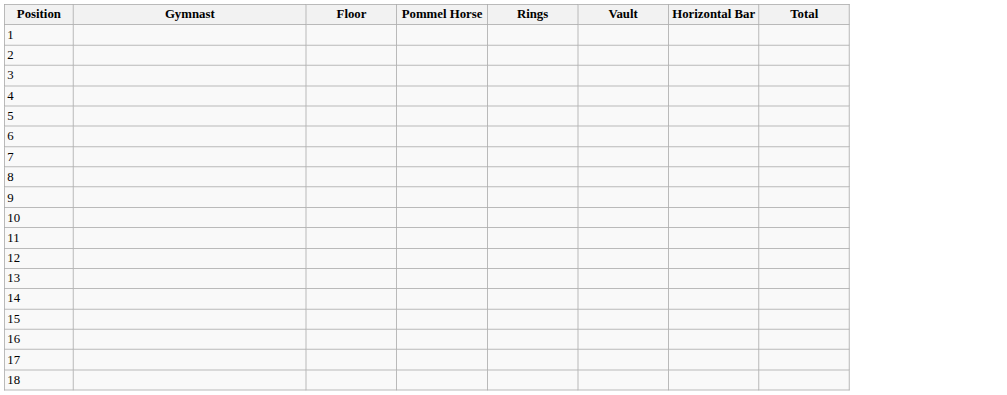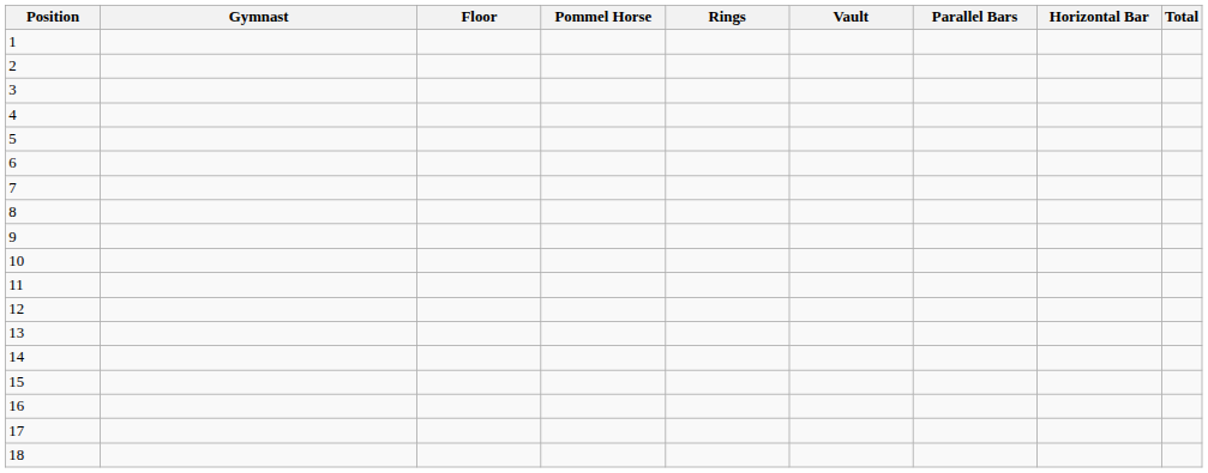+ column: Parallel Bars
